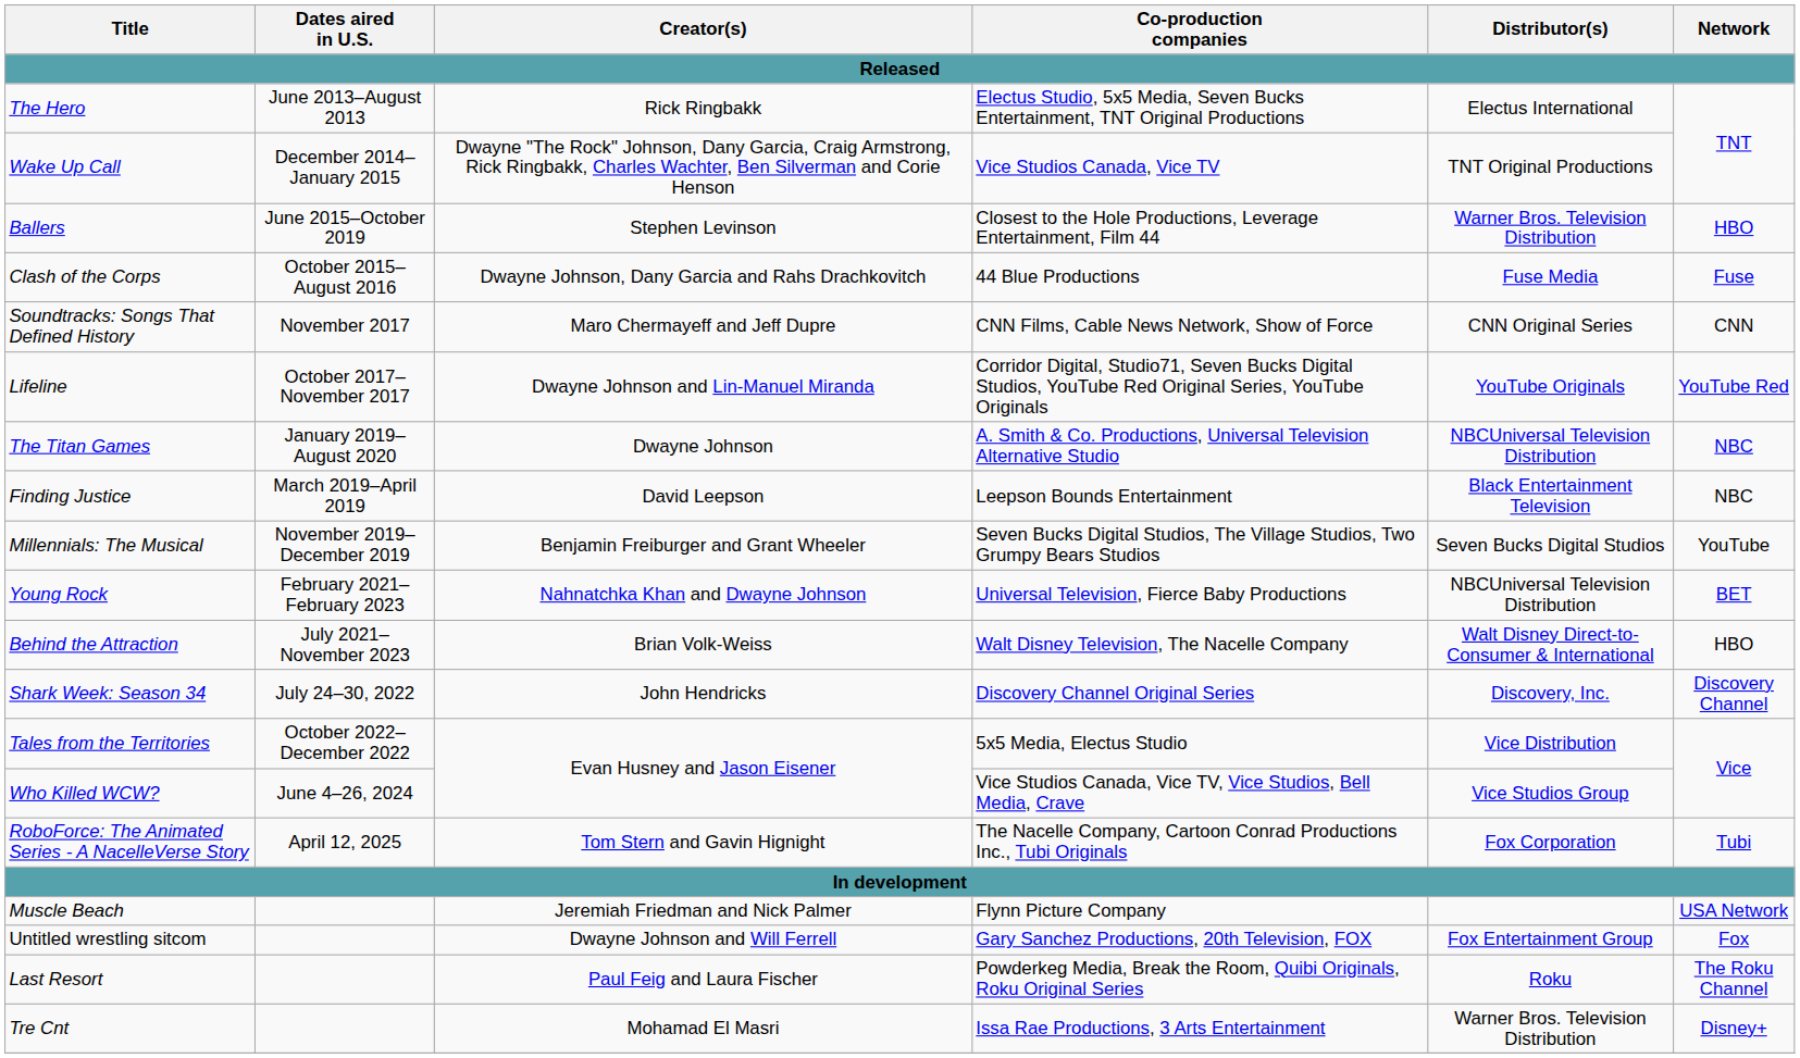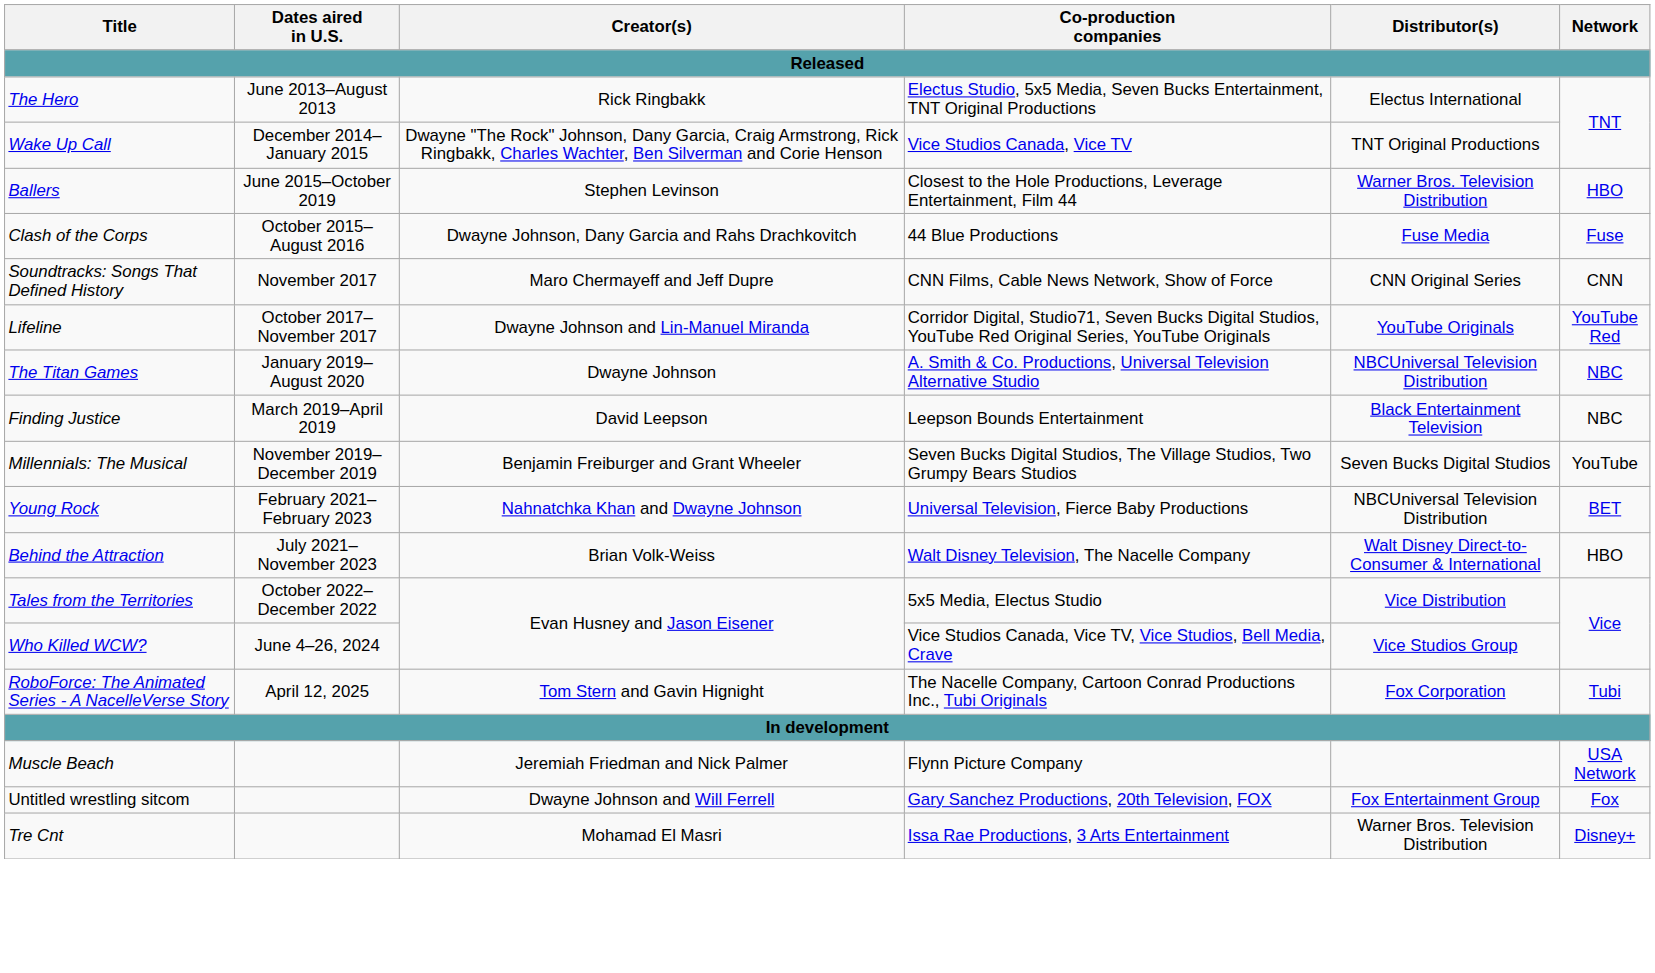- row: Shark Week: Season 34 | July 24–30, 2022 | John Hendricks | Discovery Channel Original Series | Discovery, Inc. | Discovery Channel
- row: Last Resort | Paul Feig and Laura Fischer | Powderkeg Media, Break the Room, Quibi Originals, Roku Original Series | Roku | The Roku Channel
